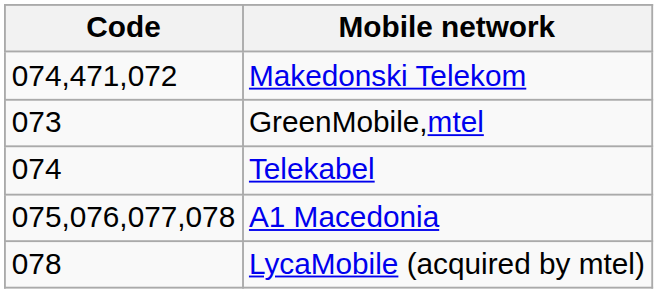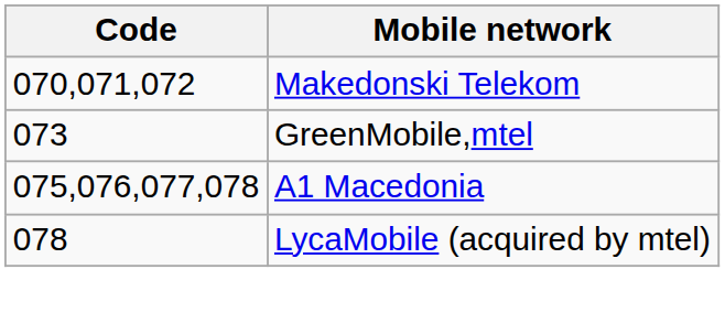Makedonski Telekom | Code: 074,471,072 -> 070,071,072
- row: 074 | Telekabel
